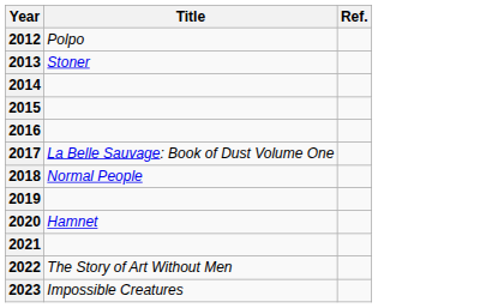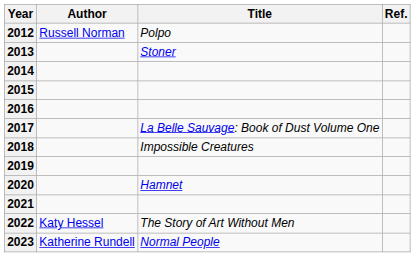+ column: Author | Russell Norman | Katy Hessel | Katherine Rundell
2018 | Title: Normal People -> Impossible Creatures
2023 | Title: Impossible Creatures -> Normal People
